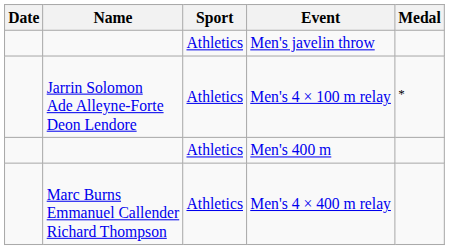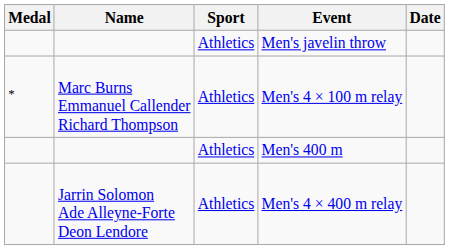columns swapped: Medal <-> Date
Men's 4 × 100 m relay | Name: Jarrin Solomon Ade Alleyne-Forte Deon Lendore -> Marc Burns Emmanuel Callender Richard Thompson
Men's 4 × 400 m relay | Name: Marc Burns Emmanuel Callender Richard Thompson -> Jarrin Solomon Ade Alleyne-Forte Deon Lendore
